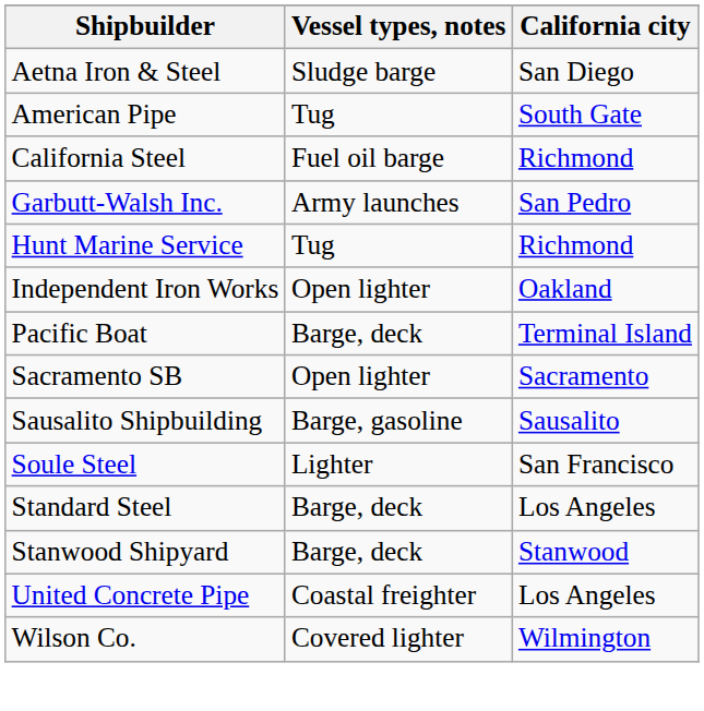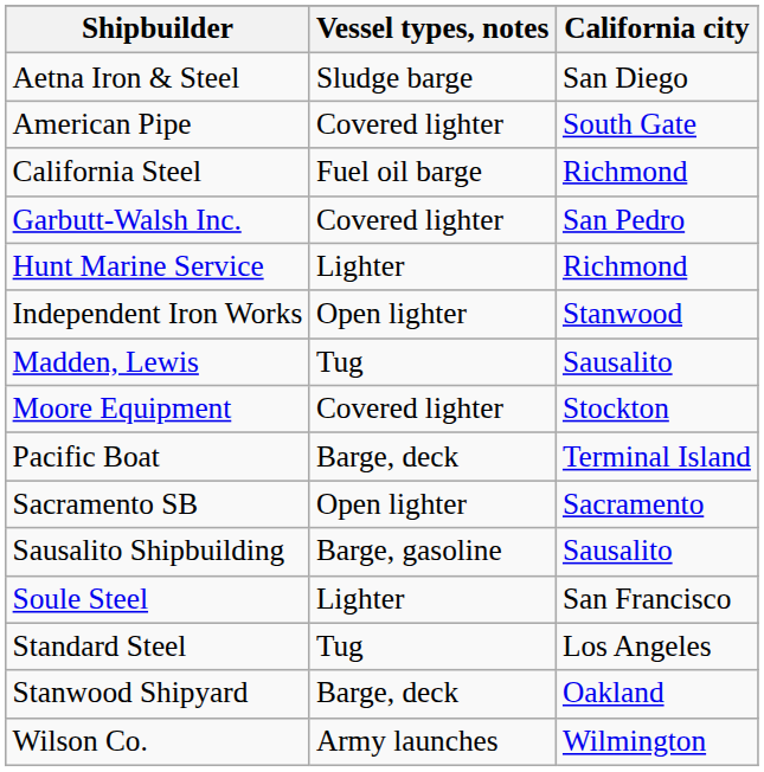American Pipe | Vessel types, notes: Tug -> Covered lighter
Garbutt-Walsh Inc. | Vessel types, notes: Army launches -> Covered lighter
Hunt Marine Service | Vessel types, notes: Tug -> Lighter
Independent Iron Works | California city: Oakland -> Stanwood
+ row: Madden, Lewis | Tug | Sausalito
+ row: Moore Equipment | Covered lighter | Stockton
Standard Steel | Vessel types, notes: Barge, deck -> Tug
Stanwood Shipyard | California city: Stanwood -> Oakland
- row: United Concrete Pipe | Coastal freighter | Los Angeles
Wilson Co. | Vessel types, notes: Covered lighter -> Army launches
